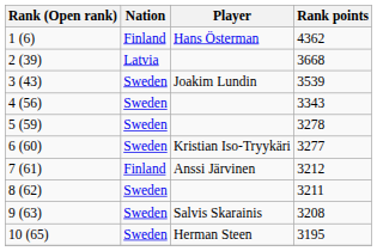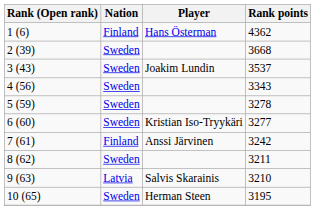2 (39) | Nation: Latvia -> Sweden
3 (43) | Rank points: 3539 -> 3537
7 (61) | Rank points: 3212 -> 3242
9 (63) | Nation: Sweden -> Latvia
9 (63) | Rank points: 3208 -> 3210
